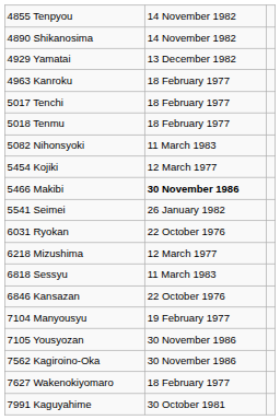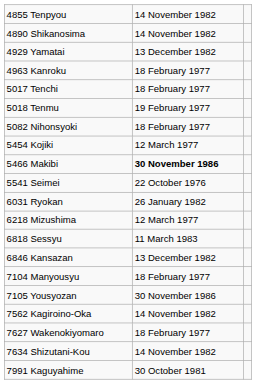5018 Tenmu | column 2: 18 February 1977 -> 19 February 1977
5082 Nihonsyoki | column 2: 11 March 1983 -> 18 February 1977
5541 Seimei | column 2: 26 January 1982 -> 22 October 1976
6031 Ryokan | column 2: 22 October 1976 -> 26 January 1982
6846 Kansazan | column 2: 22 October 1976 -> 13 December 1982
7104 Manyousyu | column 2: 19 February 1977 -> 18 February 1977
7562 Kagiroino-Oka | column 2: 30 November 1986 -> 14 November 1982
+ row: 7634 Shizutani-Kou | 14 November 1982
